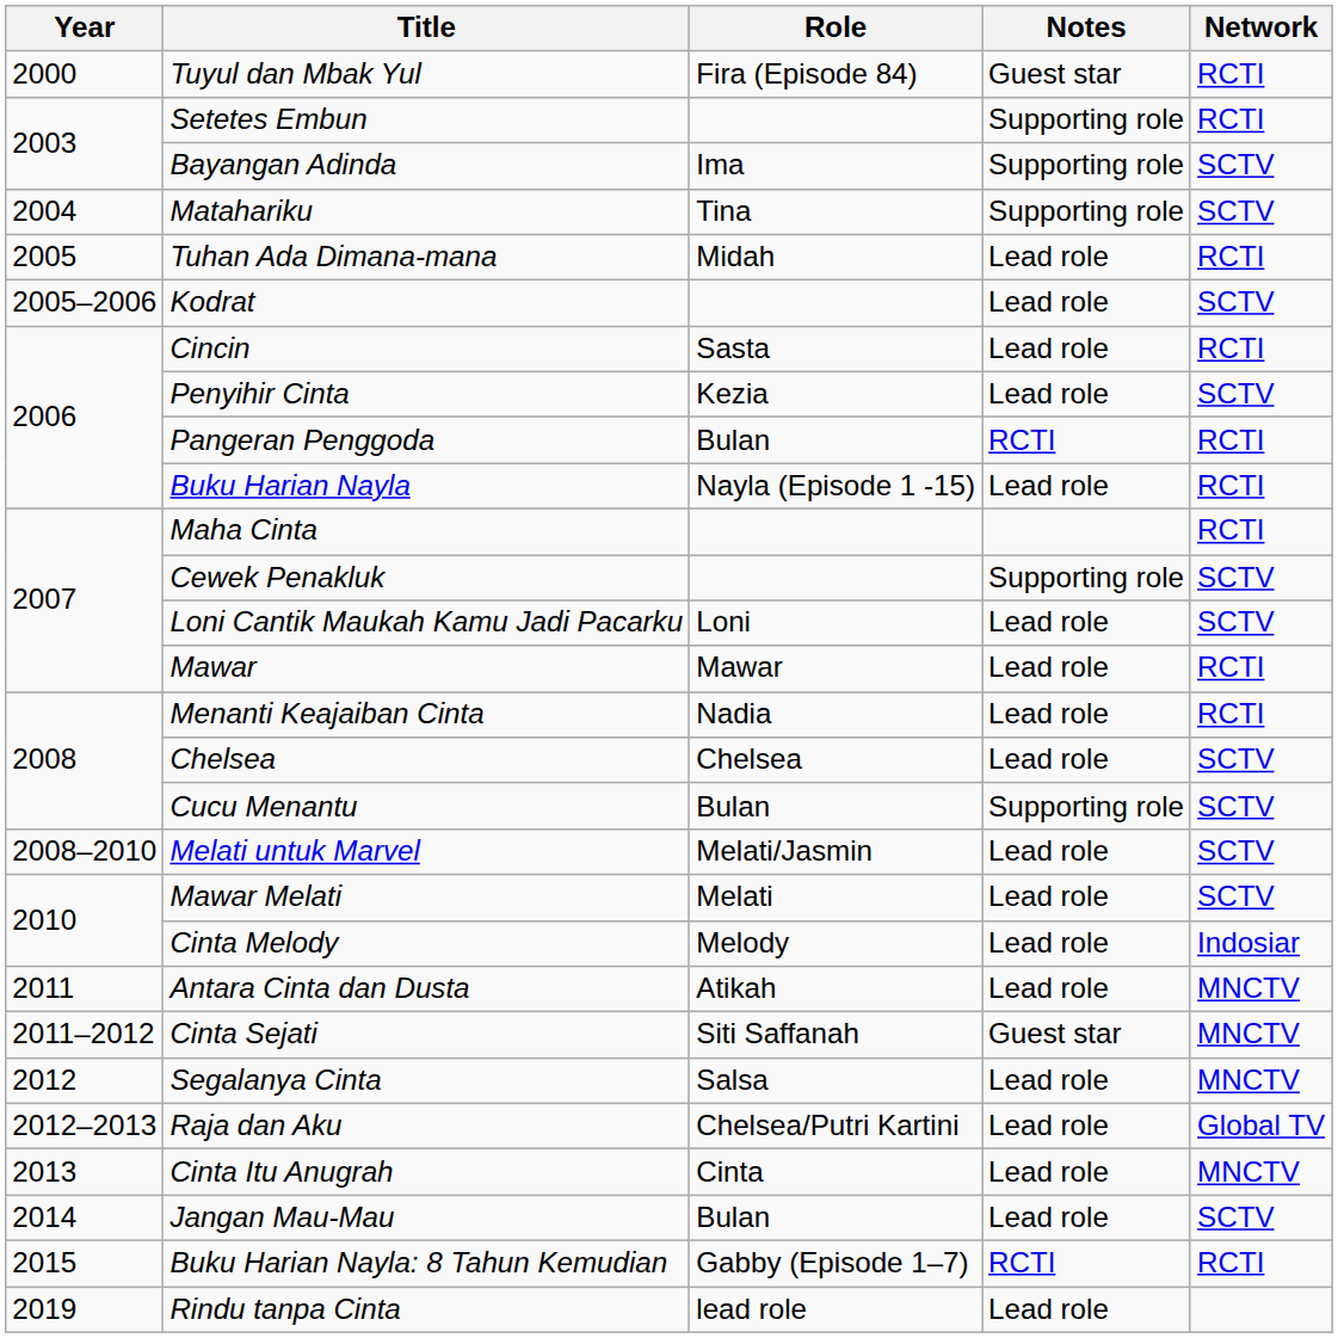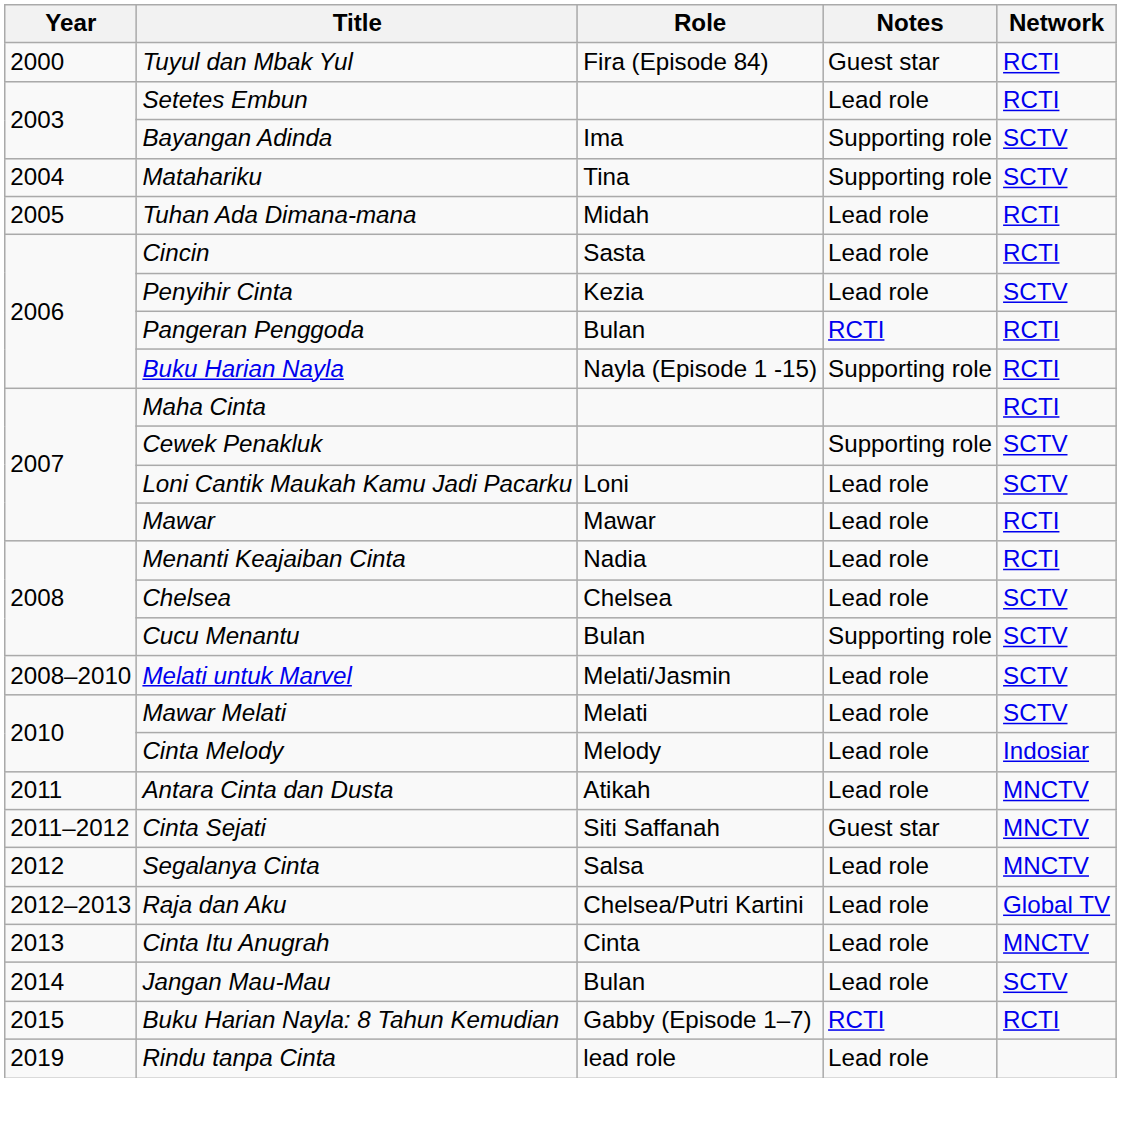Setetes Embun | Notes: Supporting role -> Lead role
- row: 2005–2006 | Kodrat | Lead role | SCTV
Buku Harian Nayla | Notes: Lead role -> Supporting role
